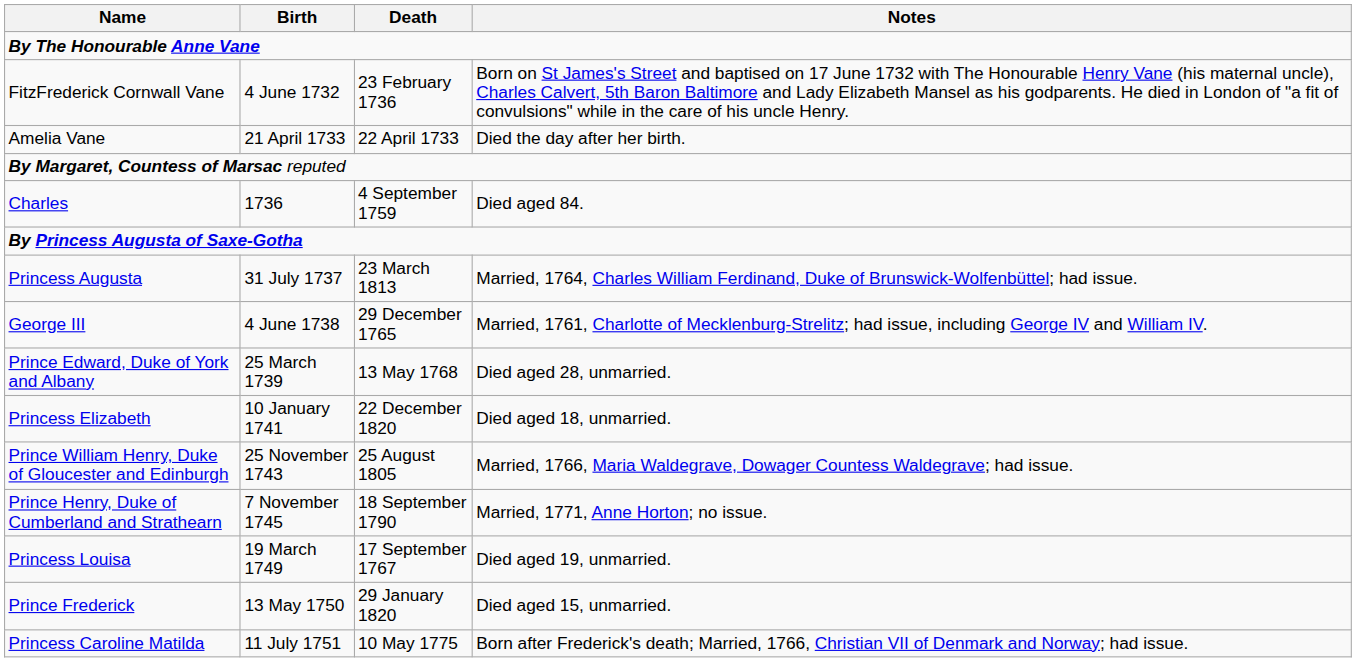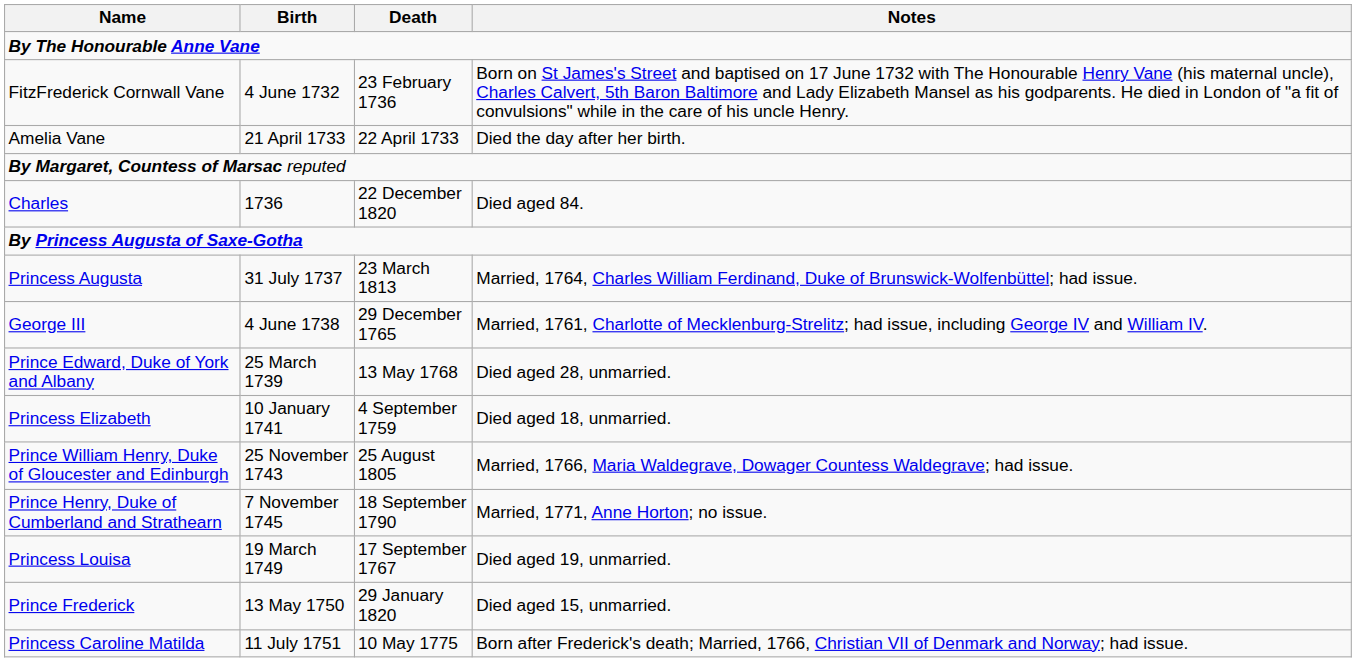Charles | Death: 4 September 1759 -> 22 December 1820
Princess Elizabeth | Death: 22 December 1820 -> 4 September 1759
